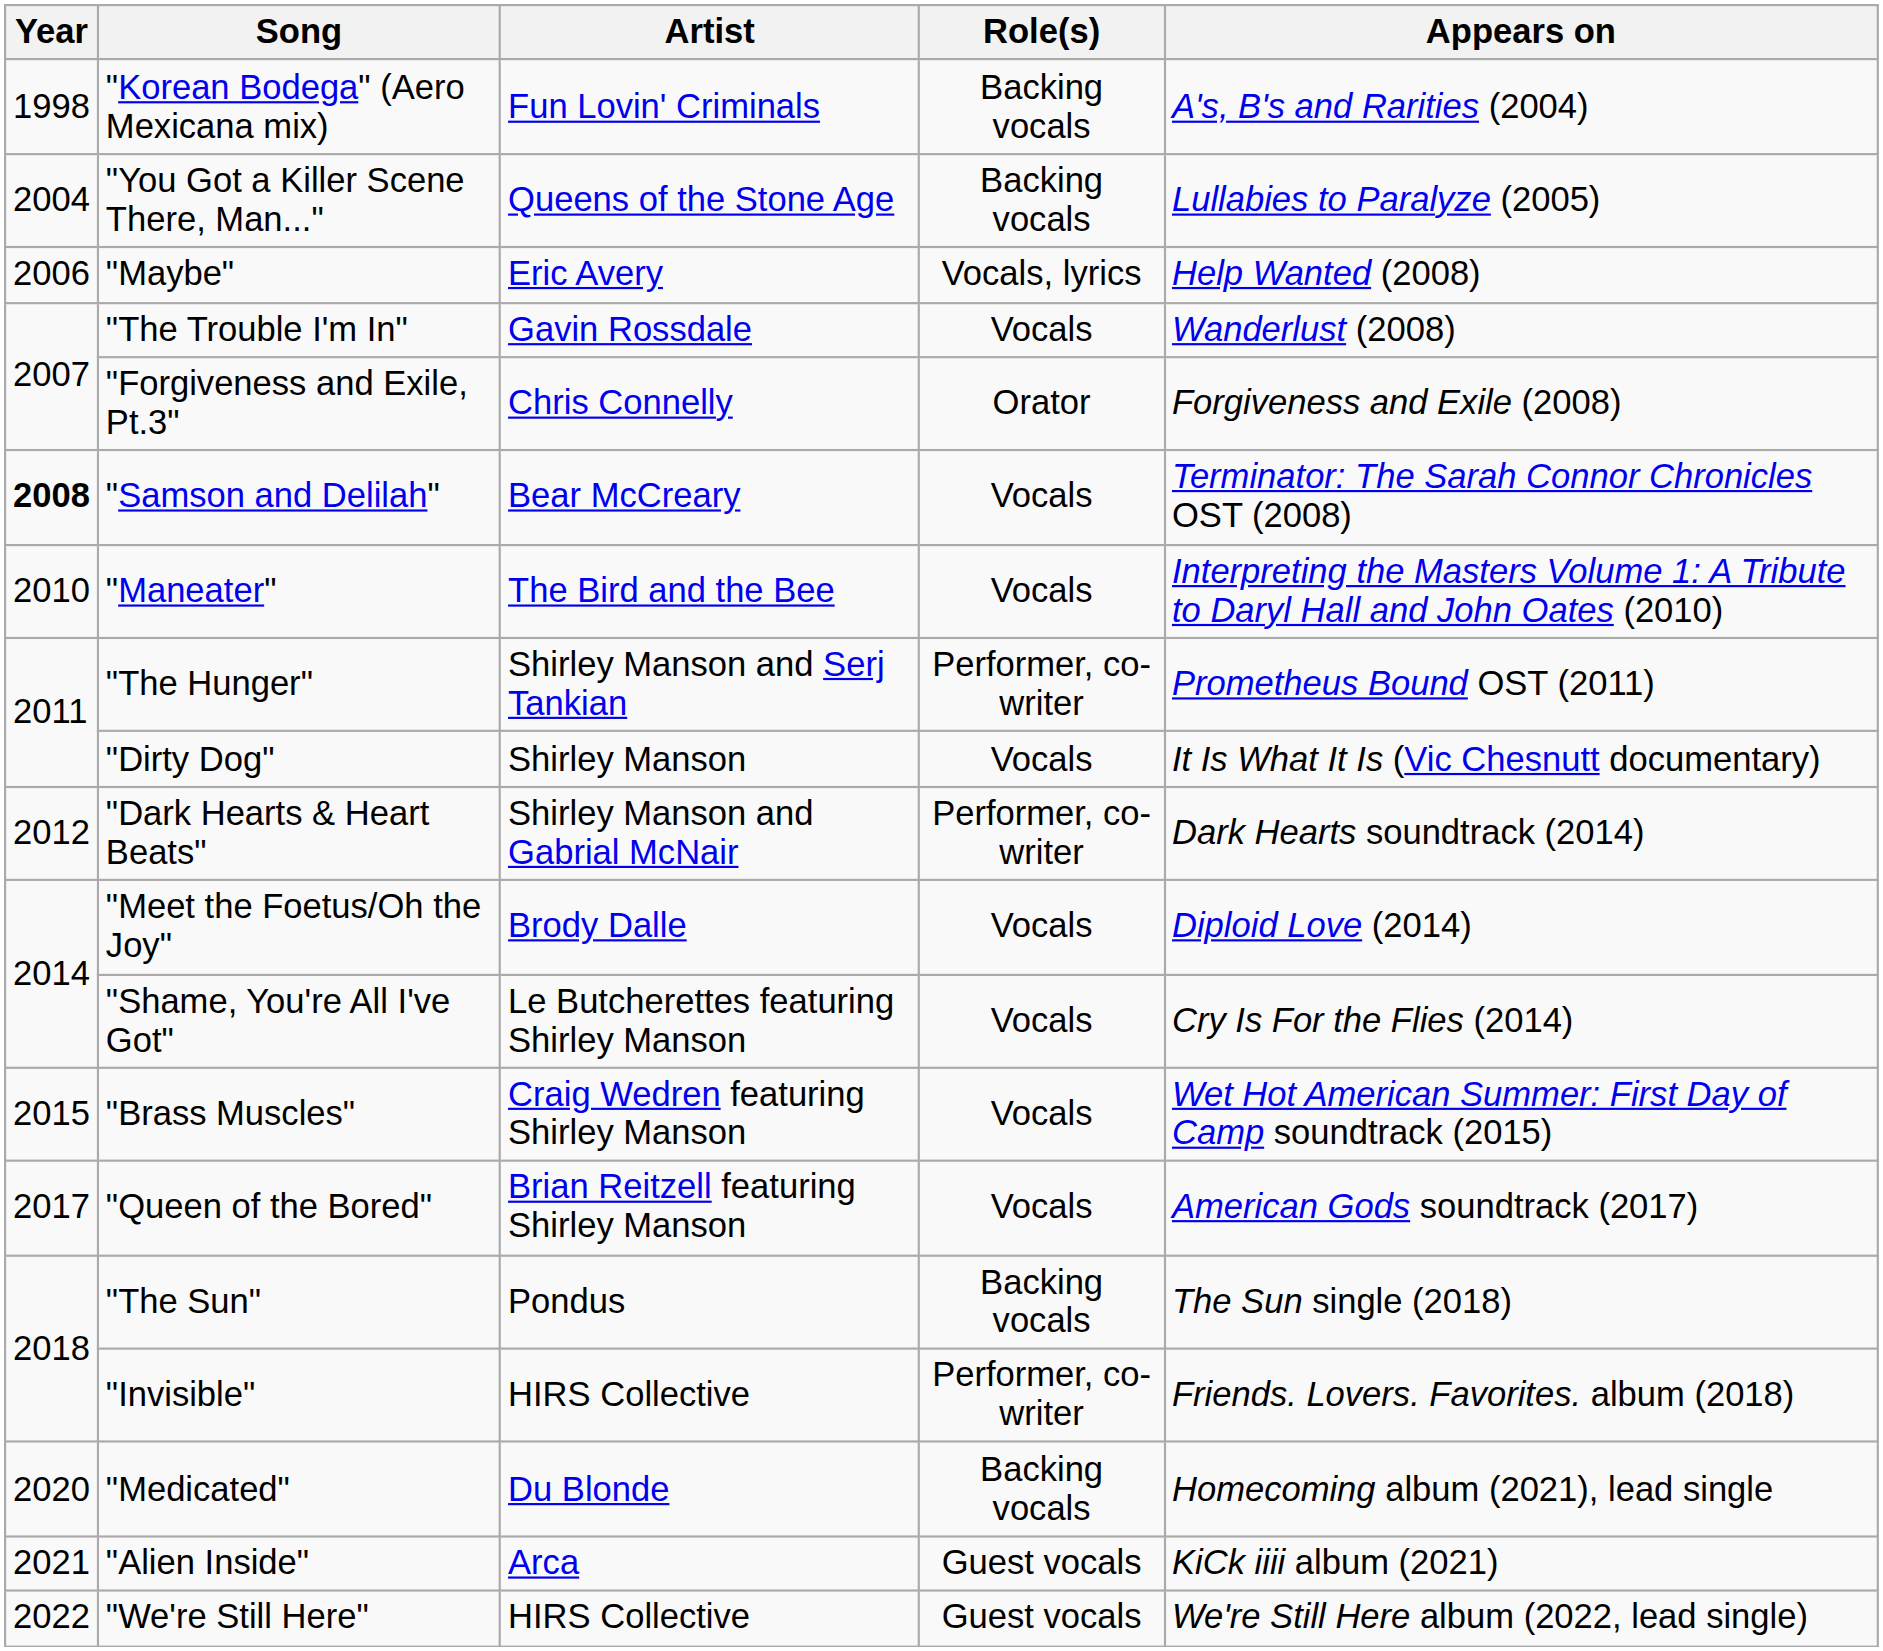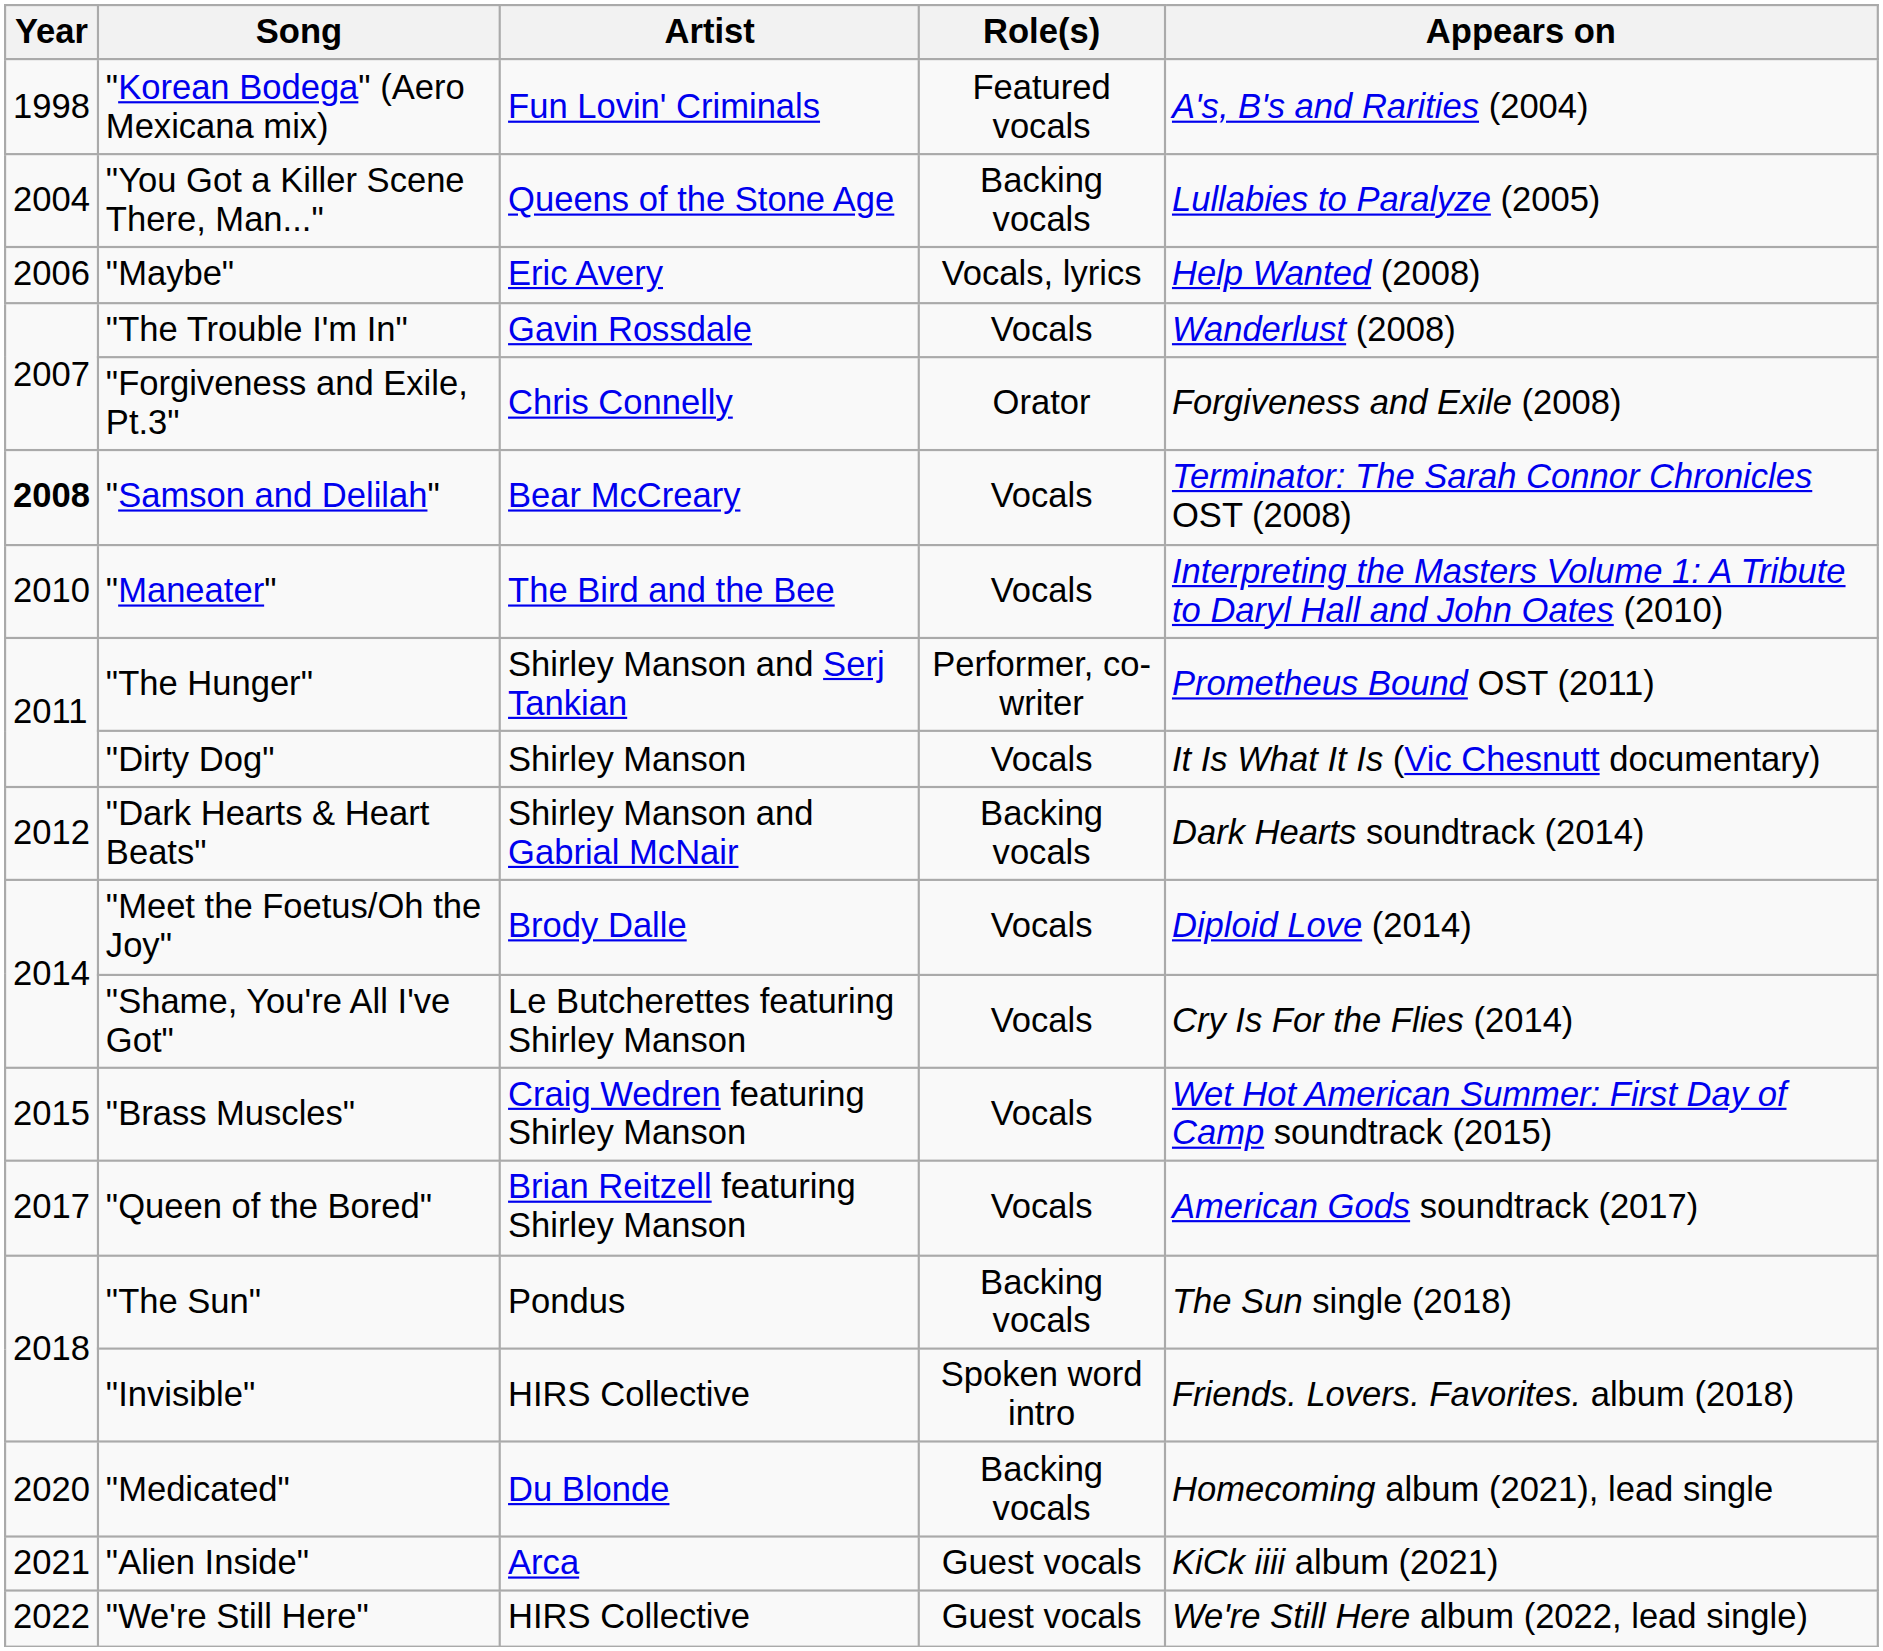"Korean Bodega" (Aero Mexicana mix) | Role(s): Backing vocals -> Featured vocals
"Dark Hearts & Heart Beats" | Role(s): Performer, co-writer -> Backing vocals
"Invisible" | Role(s): Performer, co-writer -> Spoken word intro
